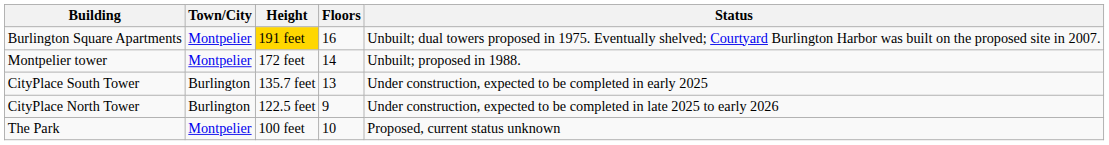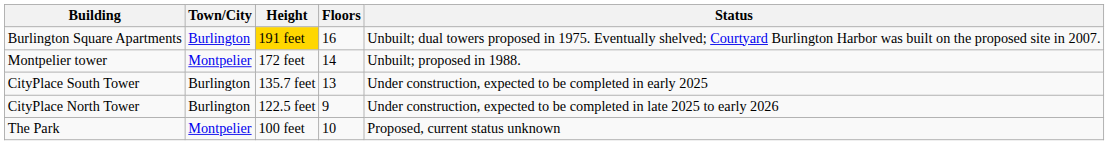Burlington Square Apartments | Town/City: Montpelier -> Burlington
